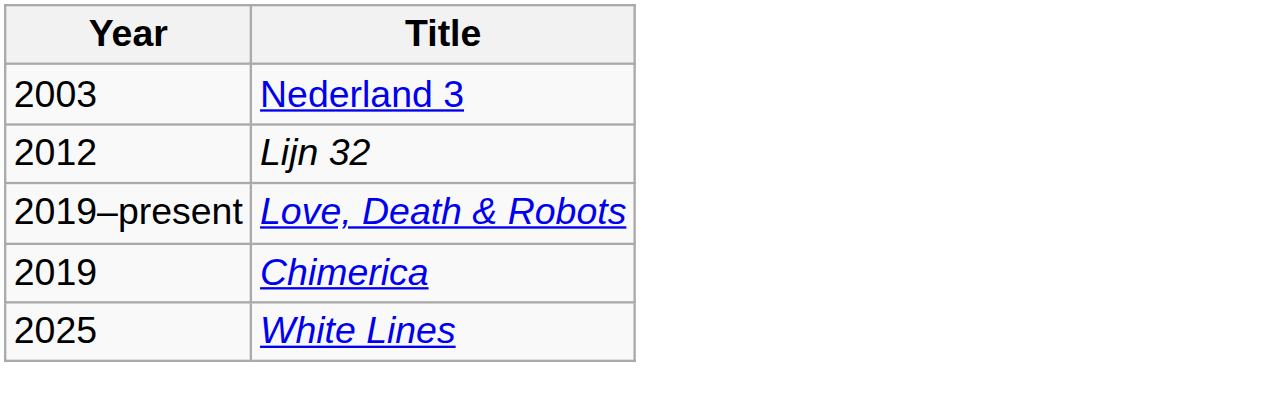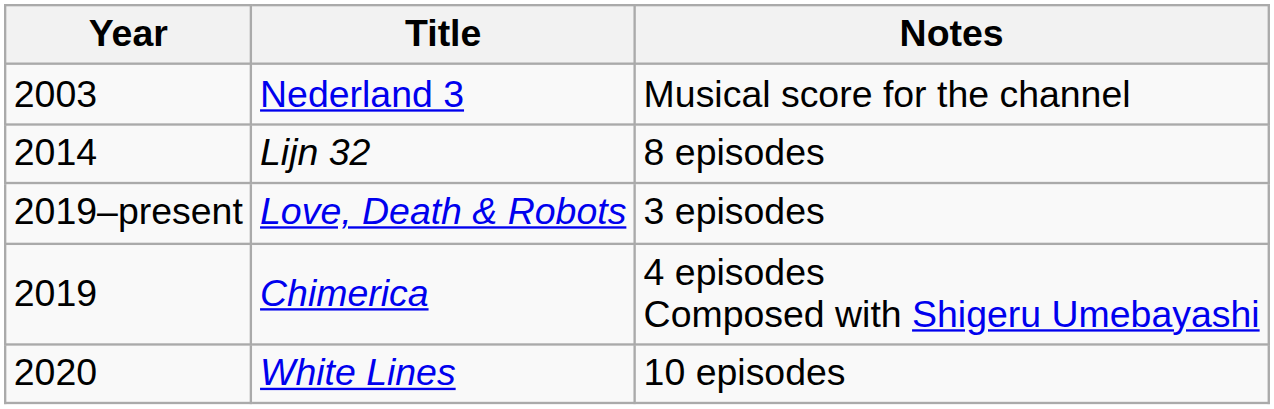+ column: Notes | Musical score for the channel | 8 episodes | 3 episodes | 4 episodes Composed with Shigeru Umebayashi | 10 episodes
Lijn 32 | Year: 2012 -> 2014
White Lines | Year: 2025 -> 2020
